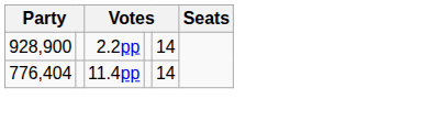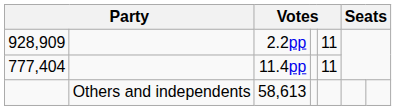2.2pp | column 1: 928,900 -> 928,909
2.2pp | column 5: 14 -> 11
11.4pp | column 1: 776,404 -> 777,404
11.4pp | column 5: 14 -> 11
+ row: Others and independents | 58,613
